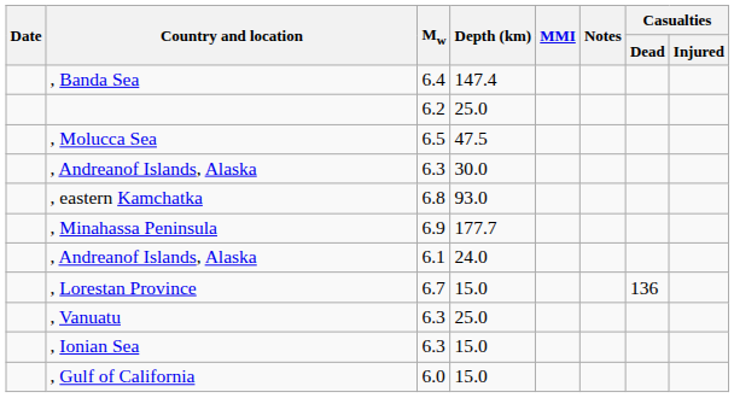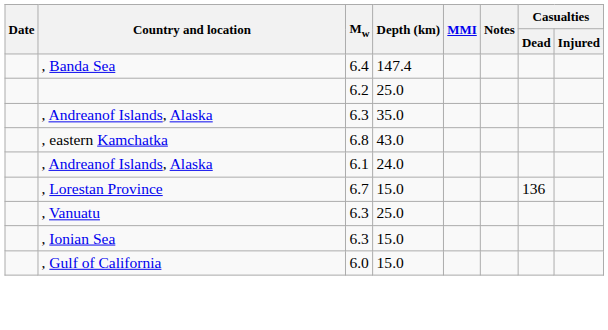- row: , Molucca Sea | 6.5 | 47.5
, Andreanof Islands, Alaska / 6.3 | Depth (km): 30.0 -> 35.0
, eastern Kamchatka | Depth (km): 93.0 -> 43.0
- row: , Minahassa Peninsula | 6.9 | 177.7
